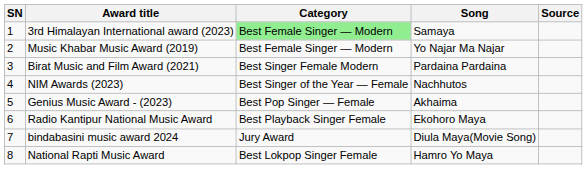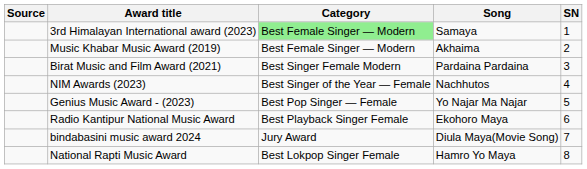columns swapped: SN <-> Source
Music Khabar Music Award (2019) | Song: Yo Najar Ma Najar -> Akhaima
Genius Music Award - (2023) | Song: Akhaima -> Yo Najar Ma Najar
